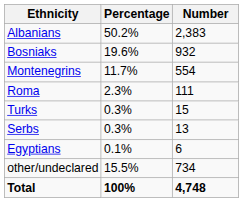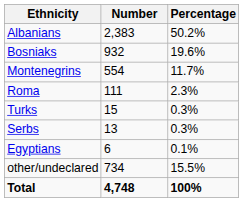columns swapped: Number <-> Percentage
